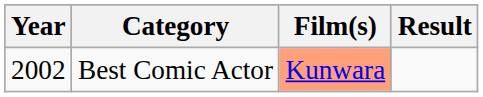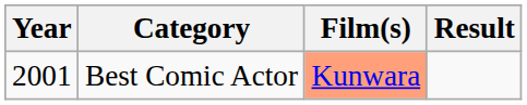Best Comic Actor | Year: 2002 -> 2001
